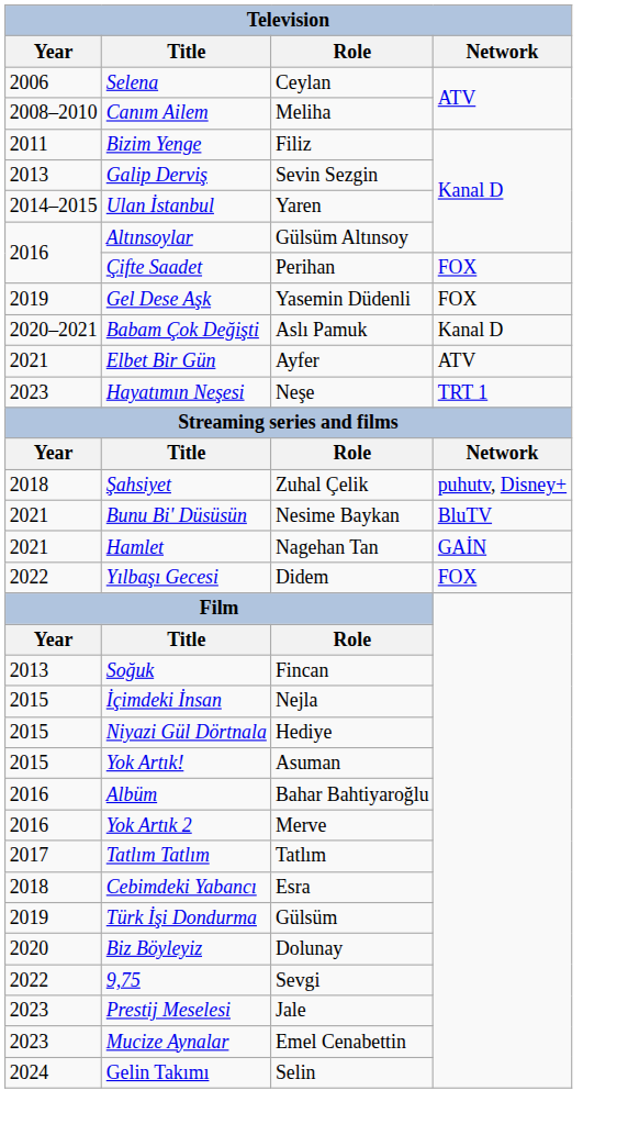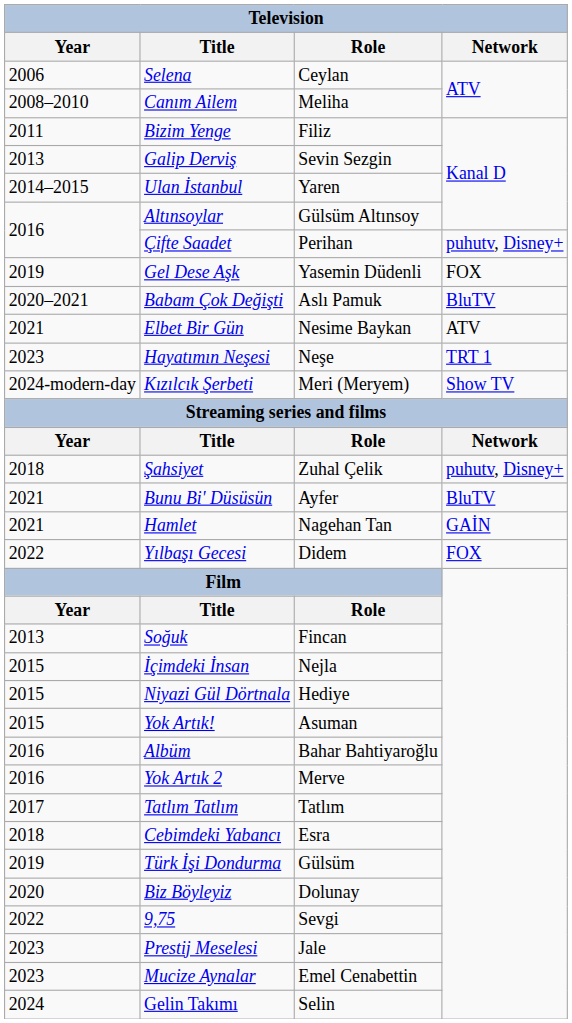Çifte Saadet | Network: FOX -> puhutv, Disney+
Babam Çok Değişti | Network: Kanal D -> BluTV
Elbet Bir Gün | Role: Ayfer -> Nesime Baykan
+ row: 2024-modern-day | Kızılcık Şerbeti | Meri (Meryem) | Show TV
Bunu Bi' Düsüsün | Role: Nesime Baykan -> Ayfer
